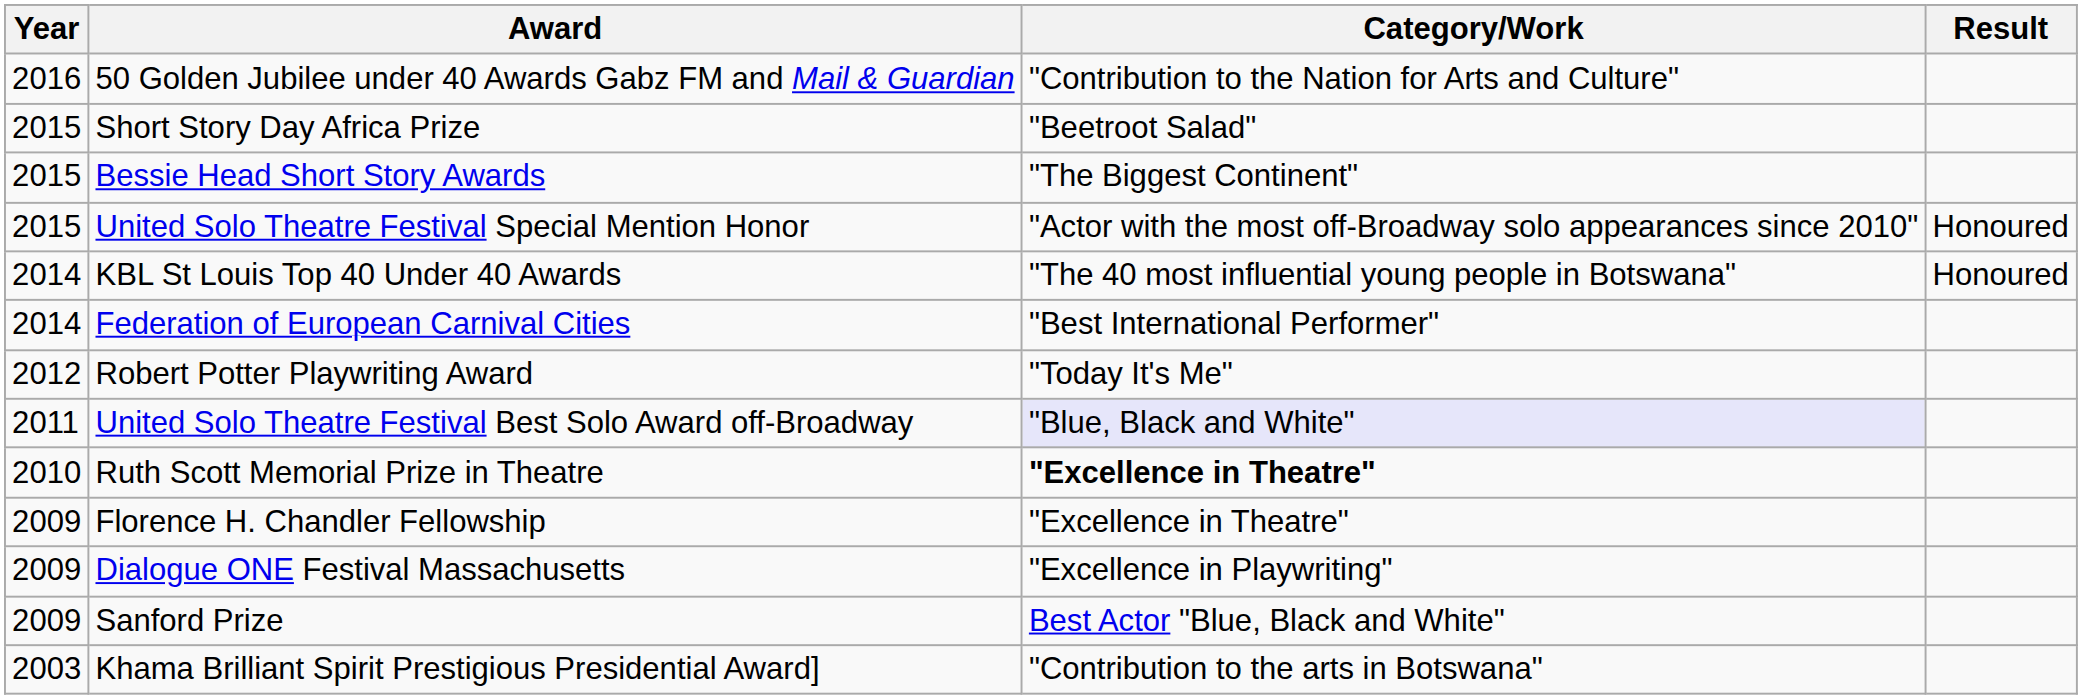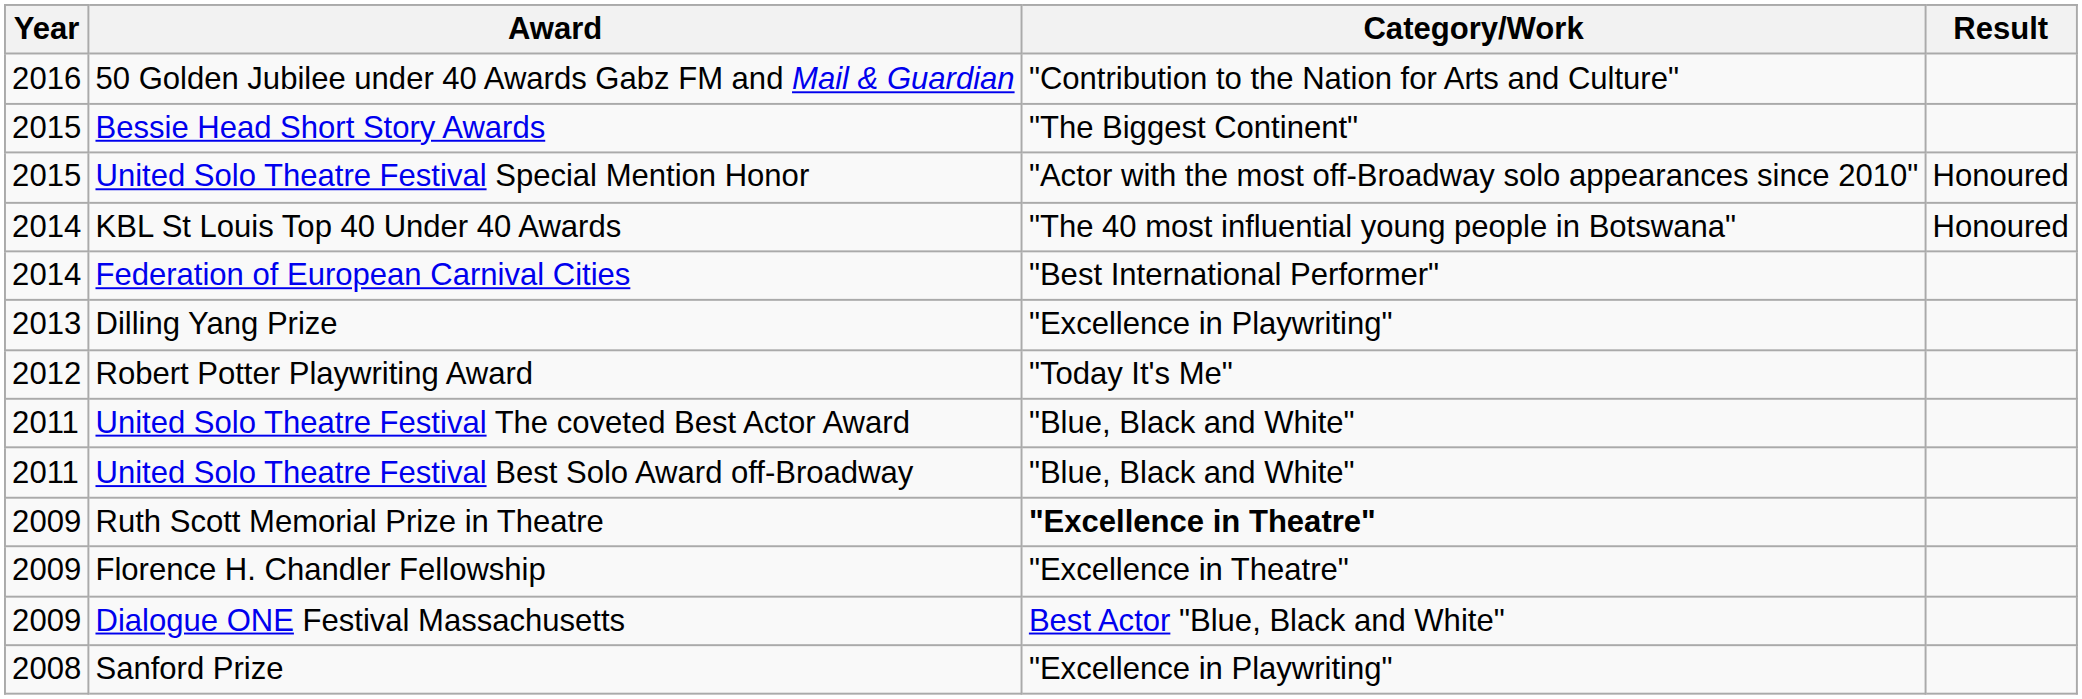- row: 2015 | Short Story Day Africa Prize | "Beetroot Salad"
+ row: 2013 | Dilling Yang Prize | "Excellence in Playwriting"
+ row: 2011 | United Solo Theatre Festival The coveted Best Actor Award | "Blue, Black and White"
United Solo Theatre Festival Best Solo Award off-Broadway | Category/Work: lavender background -> no background
Ruth Scott Memorial Prize in Theatre | Year: 2010 -> 2009
Dialogue ONE Festival Massachusetts | Category/Work: "Excellence in Playwriting" -> Best Actor "Blue, Black and White"
Sanford Prize | Year: 2009 -> 2008
Sanford Prize | Category/Work: Best Actor "Blue, Black and White" -> "Excellence in Playwriting"
- row: 2003 | Khama Brilliant Spirit Prestigious Presidential Award] | "Contribution to the arts in Botswana"
